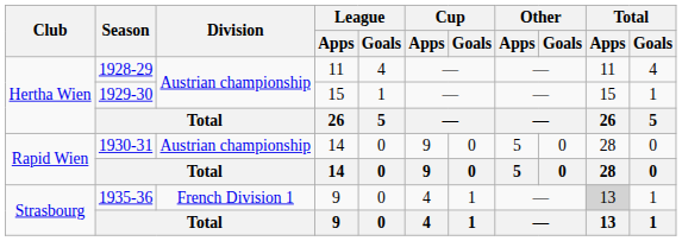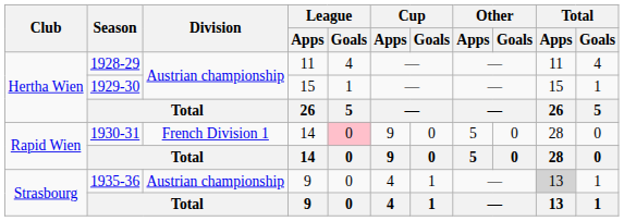1930-31 | Division: Austrian championship -> French Division 1
1930-31 | League / Goals: no background -> pink background
1935-36 | Division: French Division 1 -> Austrian championship
